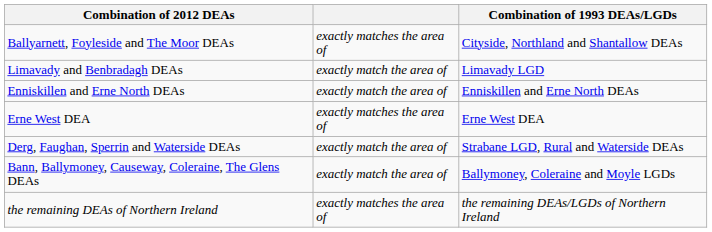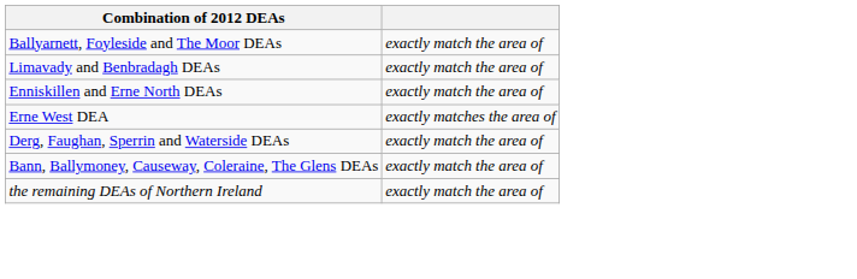- column: Combination of 1993 DEAs/LGDs | Cityside, Northland and Shantallow DEAs | Limavady LGD | Enniskillen and Erne North DEAs | Erne West DEA | Strabane LGD, Rural and Waterside DEAs | Ballymoney, Coleraine and Moyle LGDs | the remaining DEAs/LGDs of Northern Ireland
Ballyarnett, Foyleside and The Moor DEAs | column 2: exactly matches the area of -> exactly match the area of
the remaining DEAs of Northern Ireland | column 2: exactly matches the area of -> exactly match the area of
